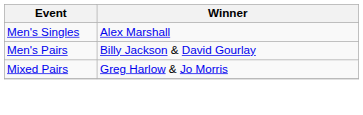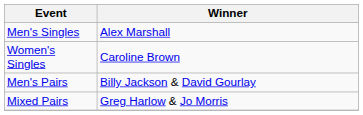+ row: Women's Singles | Caroline Brown
